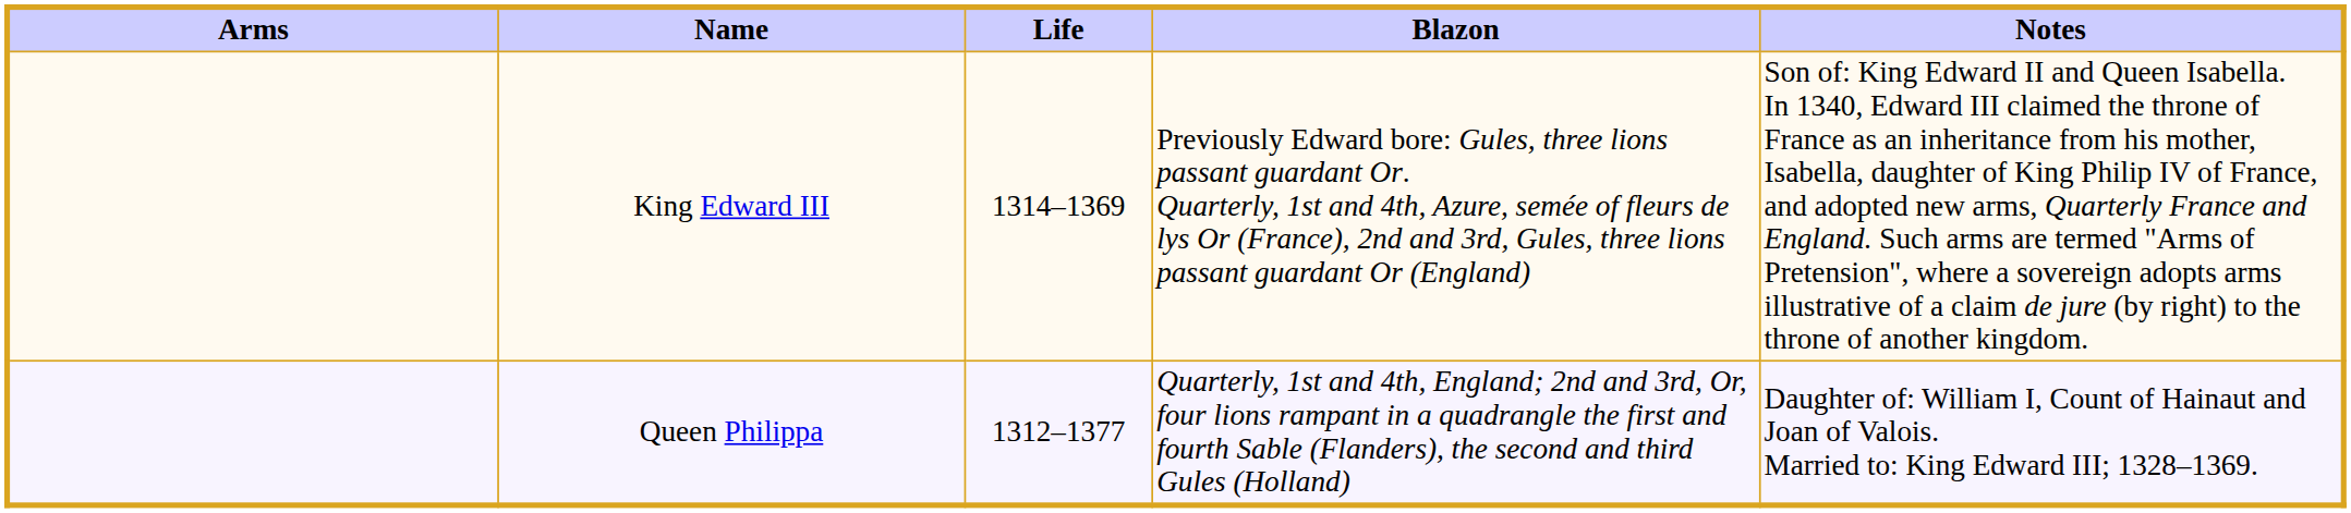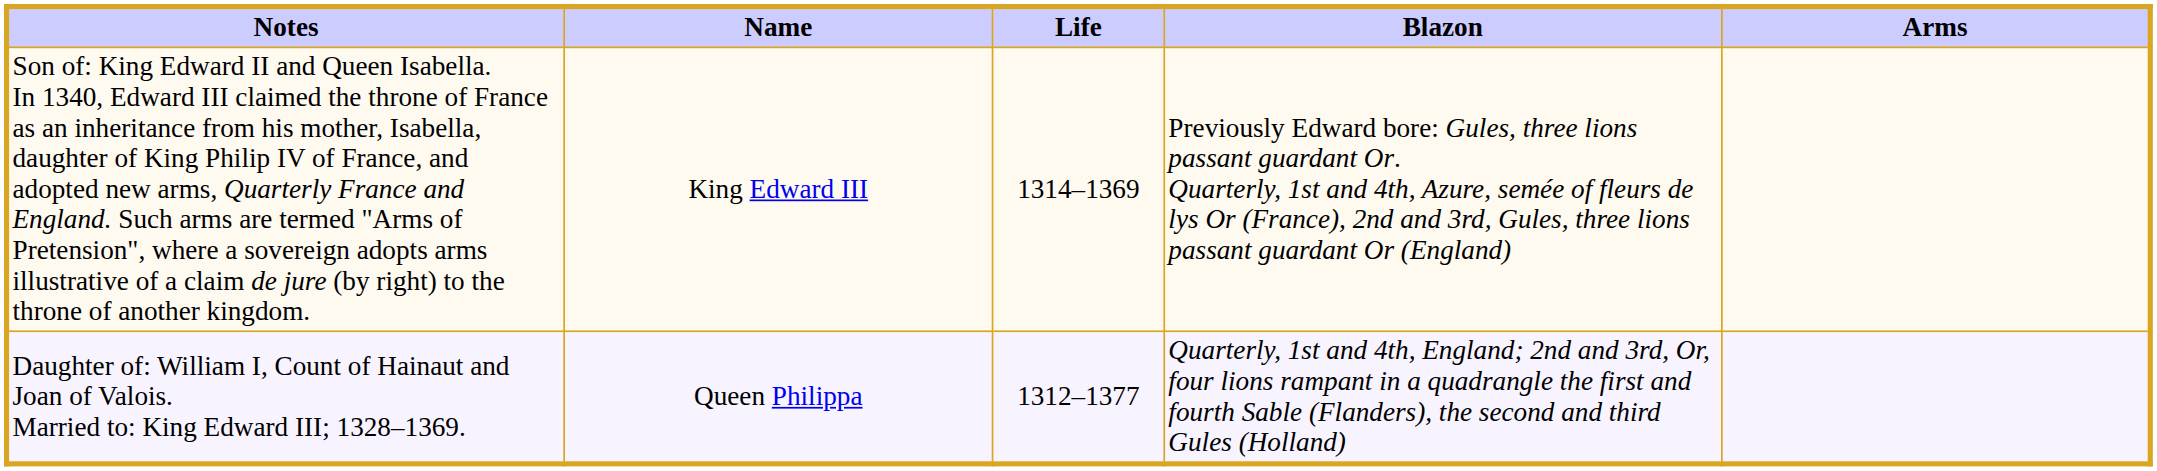columns swapped: Arms <-> Notes
